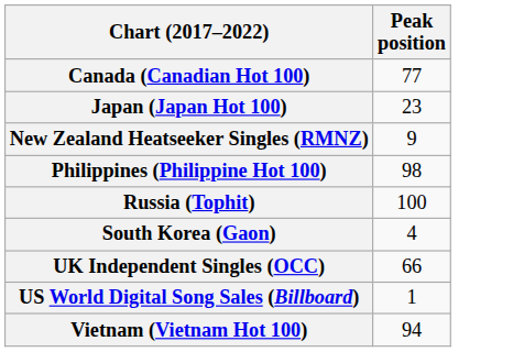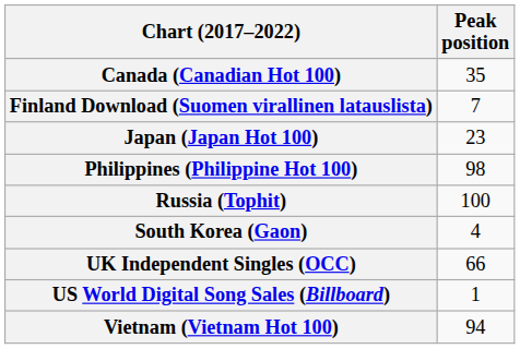Canada (Canadian Hot 100) | Peak position: 77 -> 35
+ row: Finland Download (Suomen virallinen latauslista) | 7
- row: New Zealand Heatseeker Singles (RMNZ) | 9
